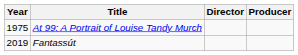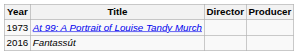At 99: A Portrait of Louise Tandy Murch | Year: 1975 -> 1973
Fantassút | Year: 2019 -> 2016
